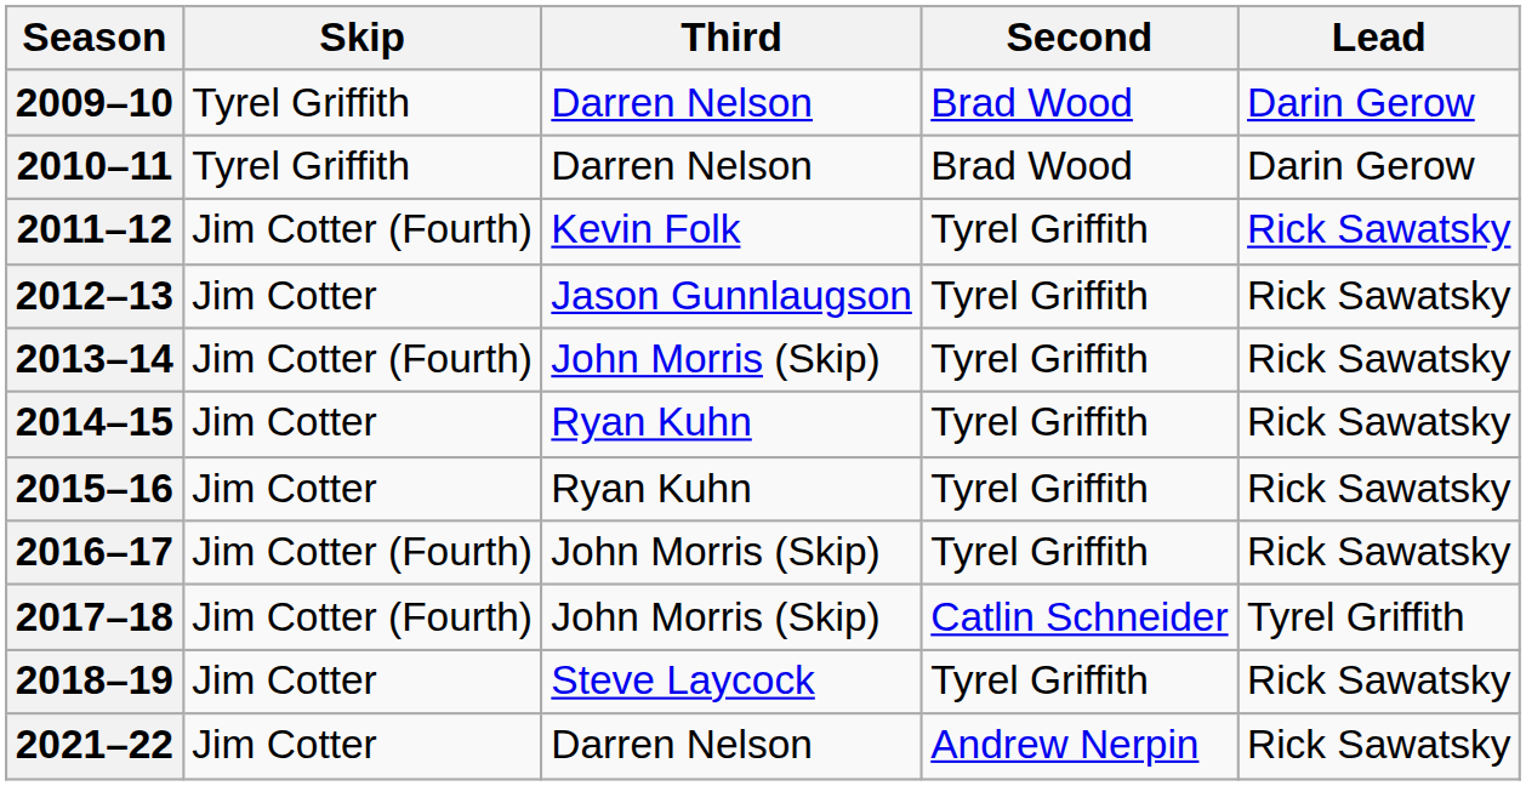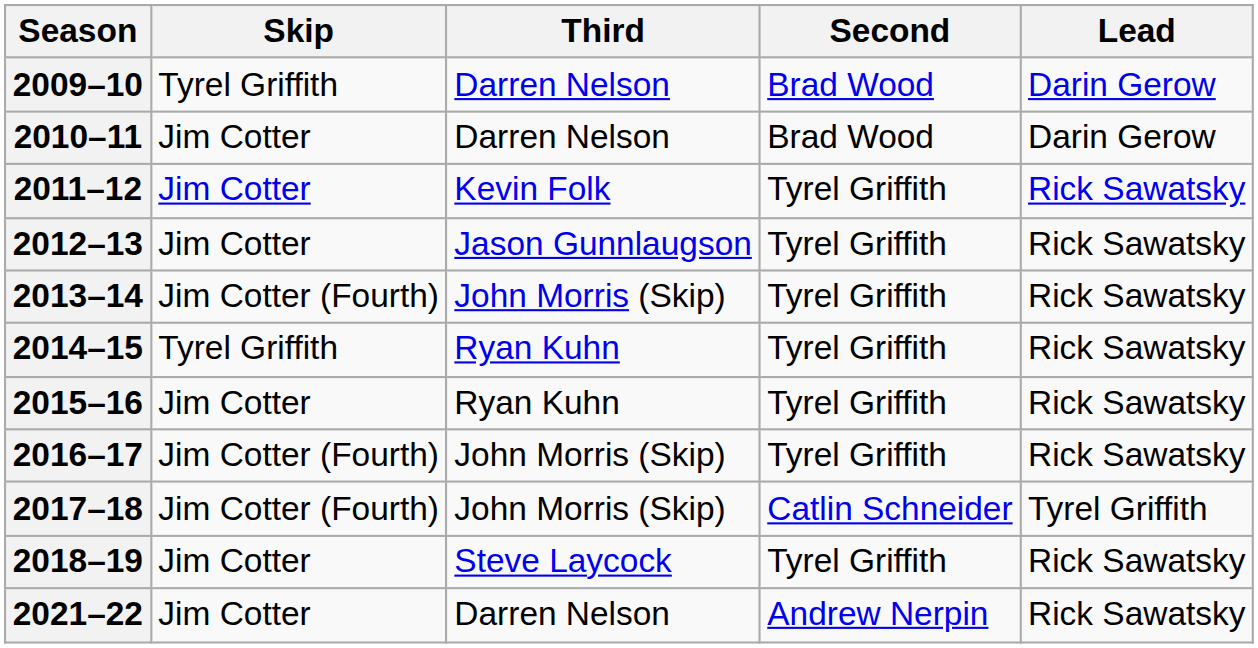2010–11 | Skip: Tyrel Griffith -> Jim Cotter
2011–12 | Skip: Jim Cotter (Fourth) -> Jim Cotter
2014–15 | Skip: Jim Cotter -> Tyrel Griffith
